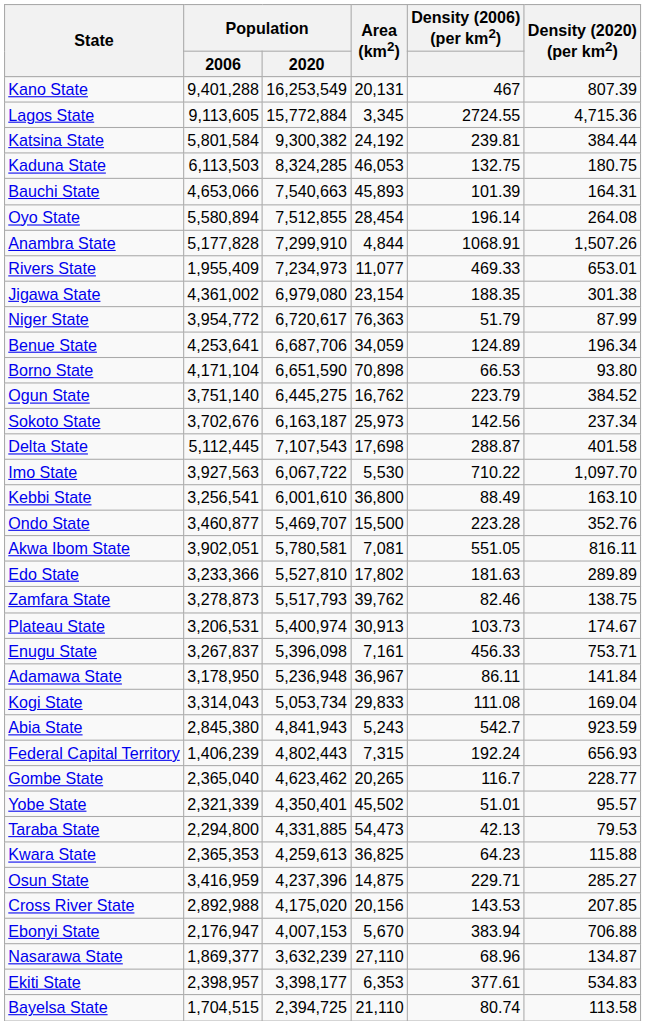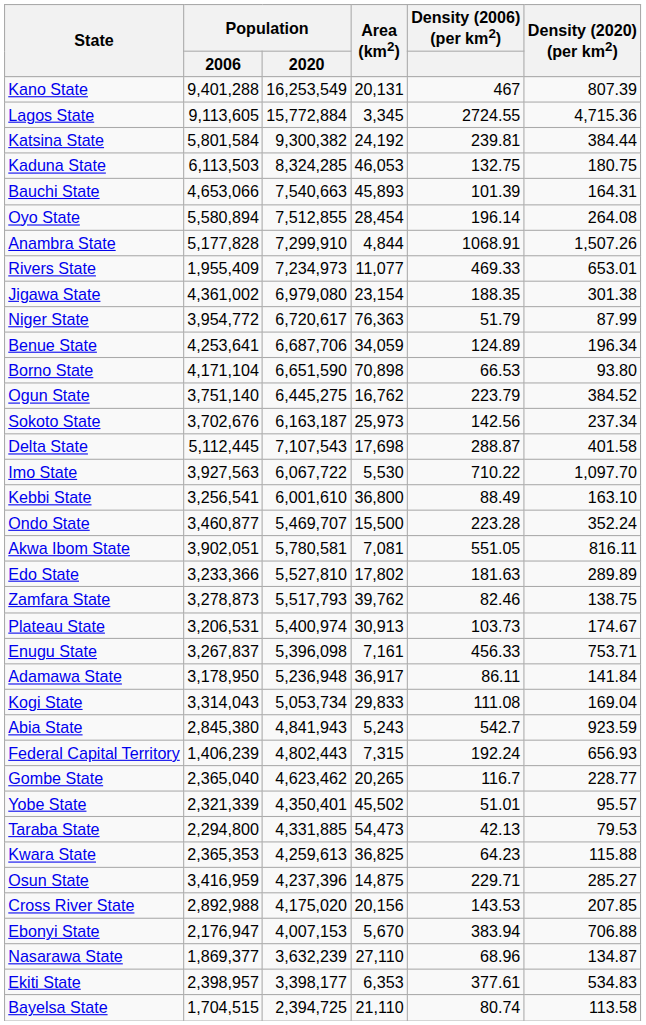Ondo State | Density (2020) (per km2): 352.76 -> 352.24
Adamawa State | Area (km2): 36,967 -> 36,917
